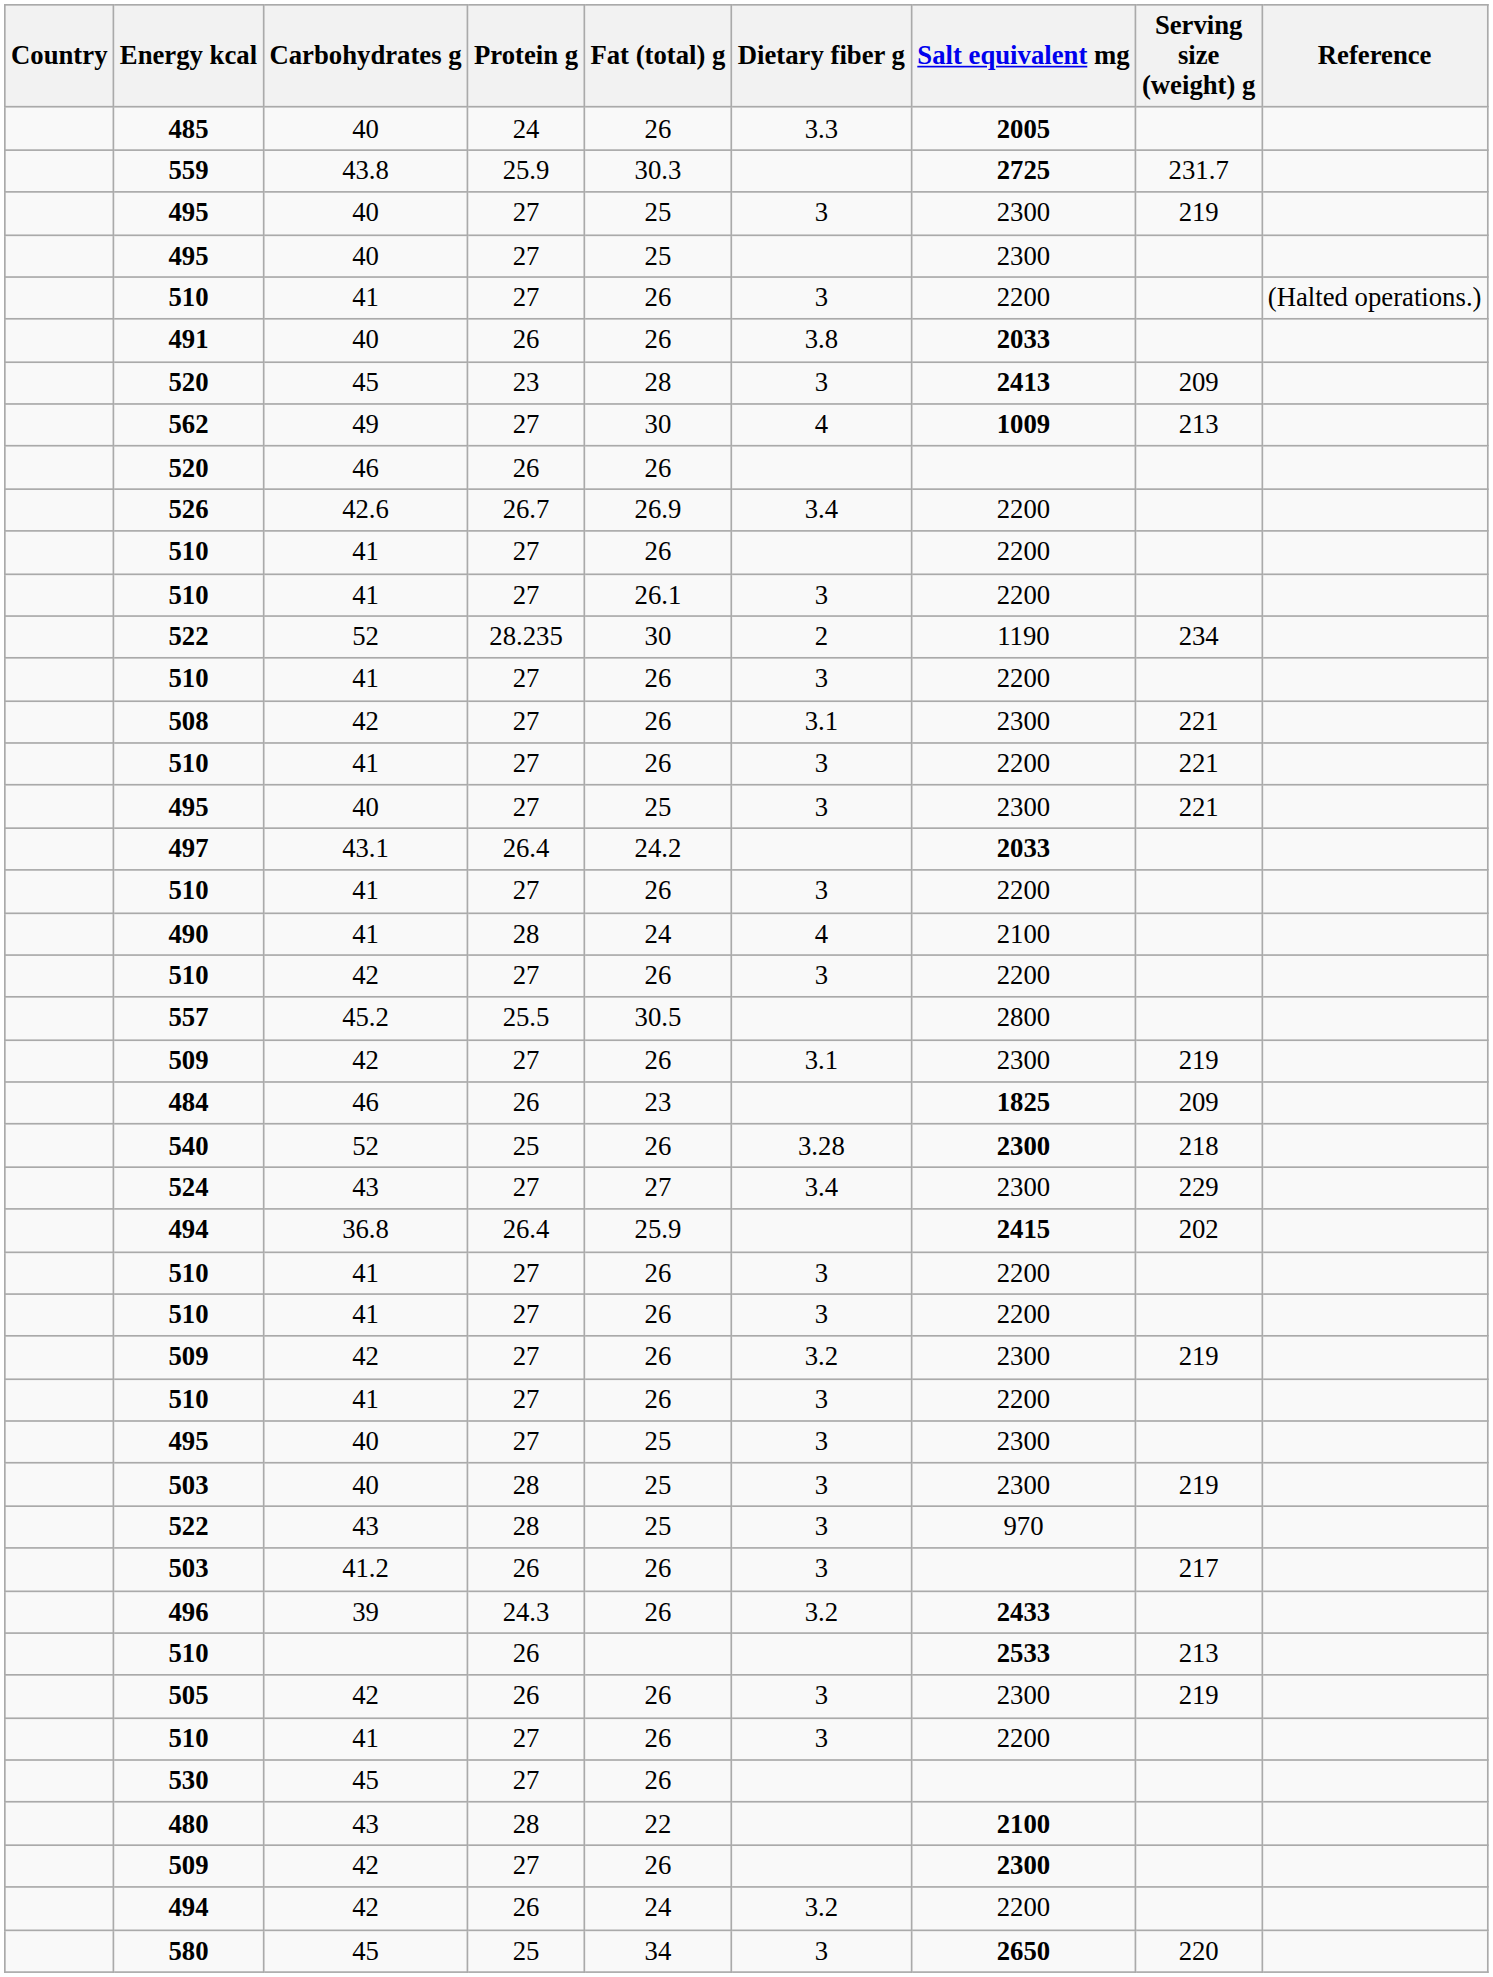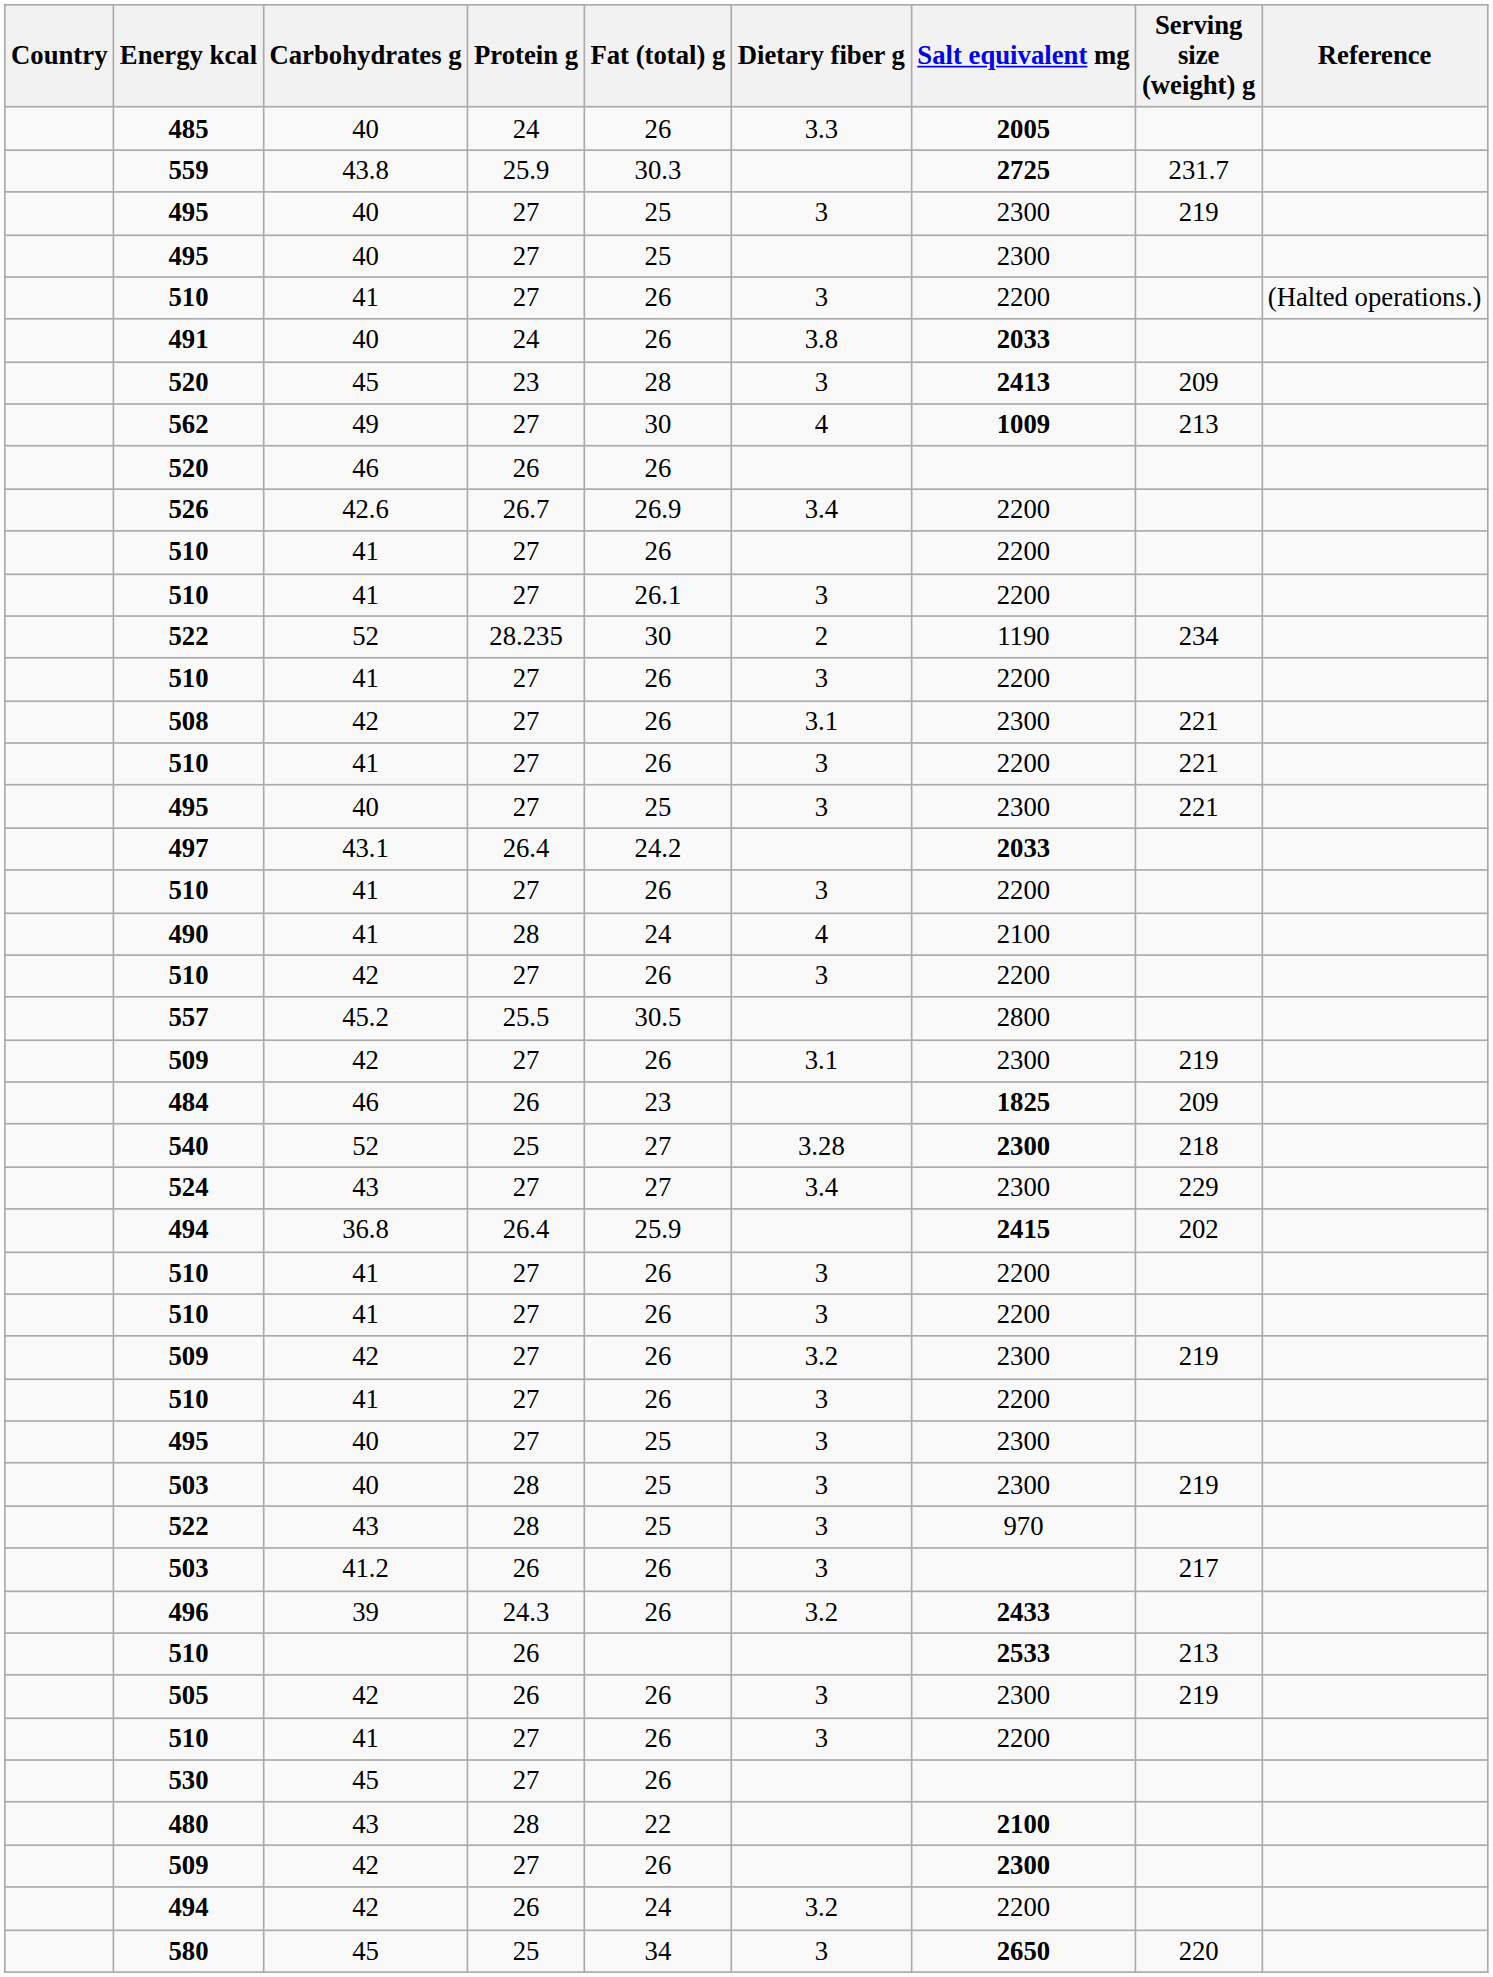491 | Protein g: 26 -> 24
540 | Fat (total) g: 26 -> 27
